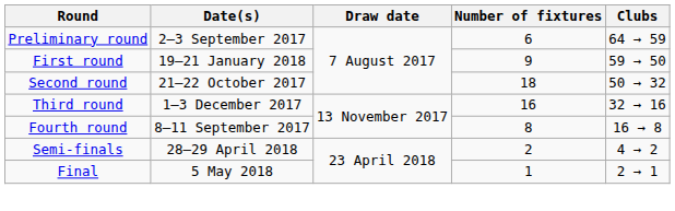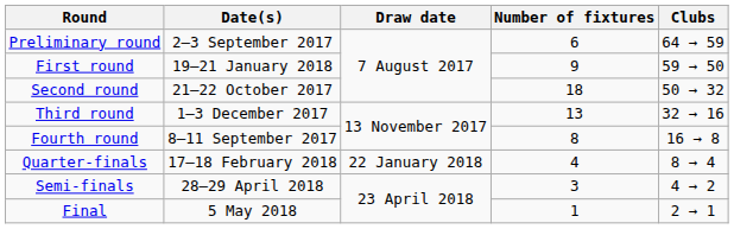Third round | Number of fixtures: 16 -> 13
+ row: Quarter-finals | 17–18 February 2018 | 22 January 2018 | 4 | 8 → 4
Semi-finals | Number of fixtures: 2 -> 3
